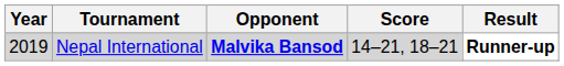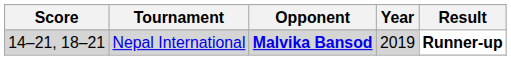columns swapped: Year <-> Score
